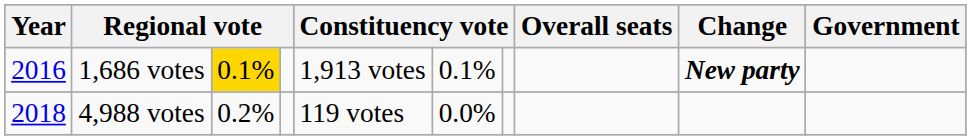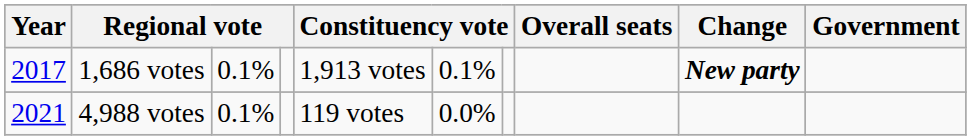1,686 votes | Year: 2016 -> 2017
1,686 votes | column 3: gold background -> no background
4,988 votes | Year: 2018 -> 2021
4,988 votes | column 3: 0.2% -> 0.1%
